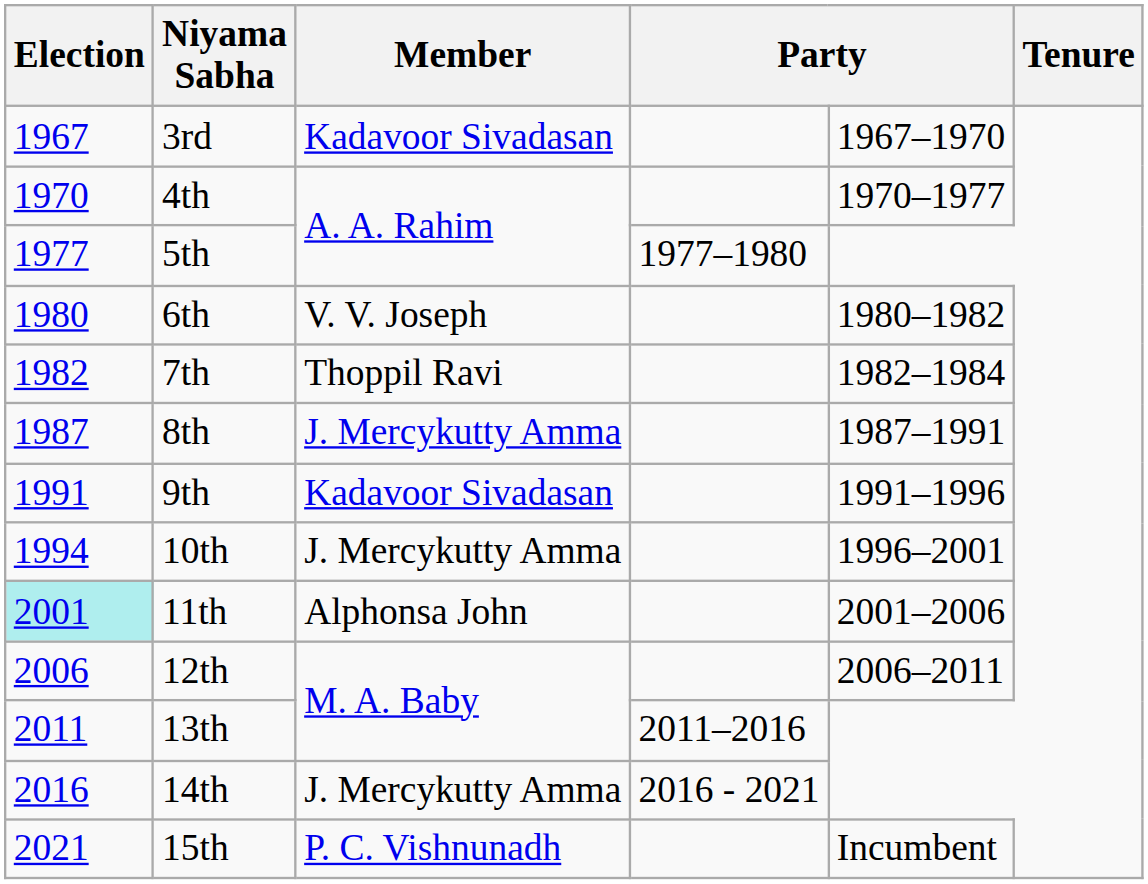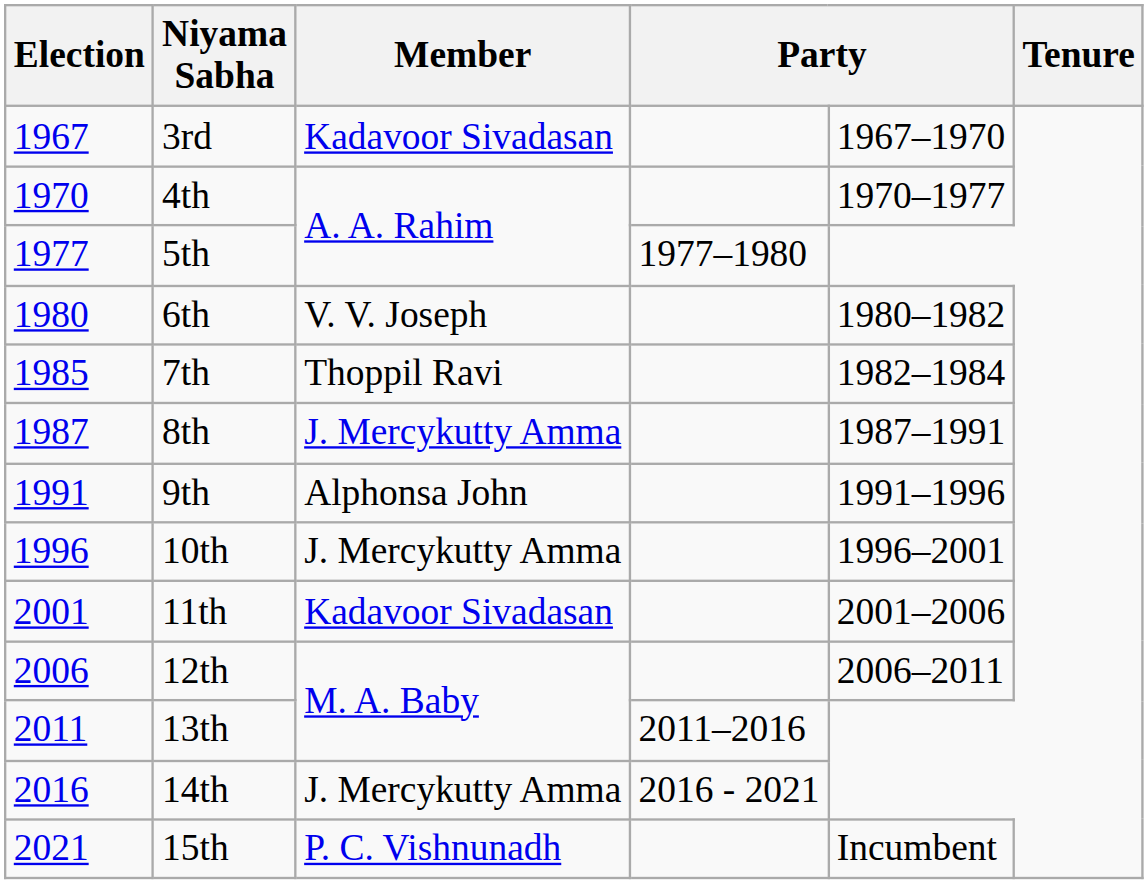7th | Election: 1982 -> 1985
9th | Member: Kadavoor Sivadasan -> Alphonsa John
10th | Election: 1994 -> 1996
11th | Election: paleturquoise background -> no background
11th | Member: Alphonsa John -> Kadavoor Sivadasan
